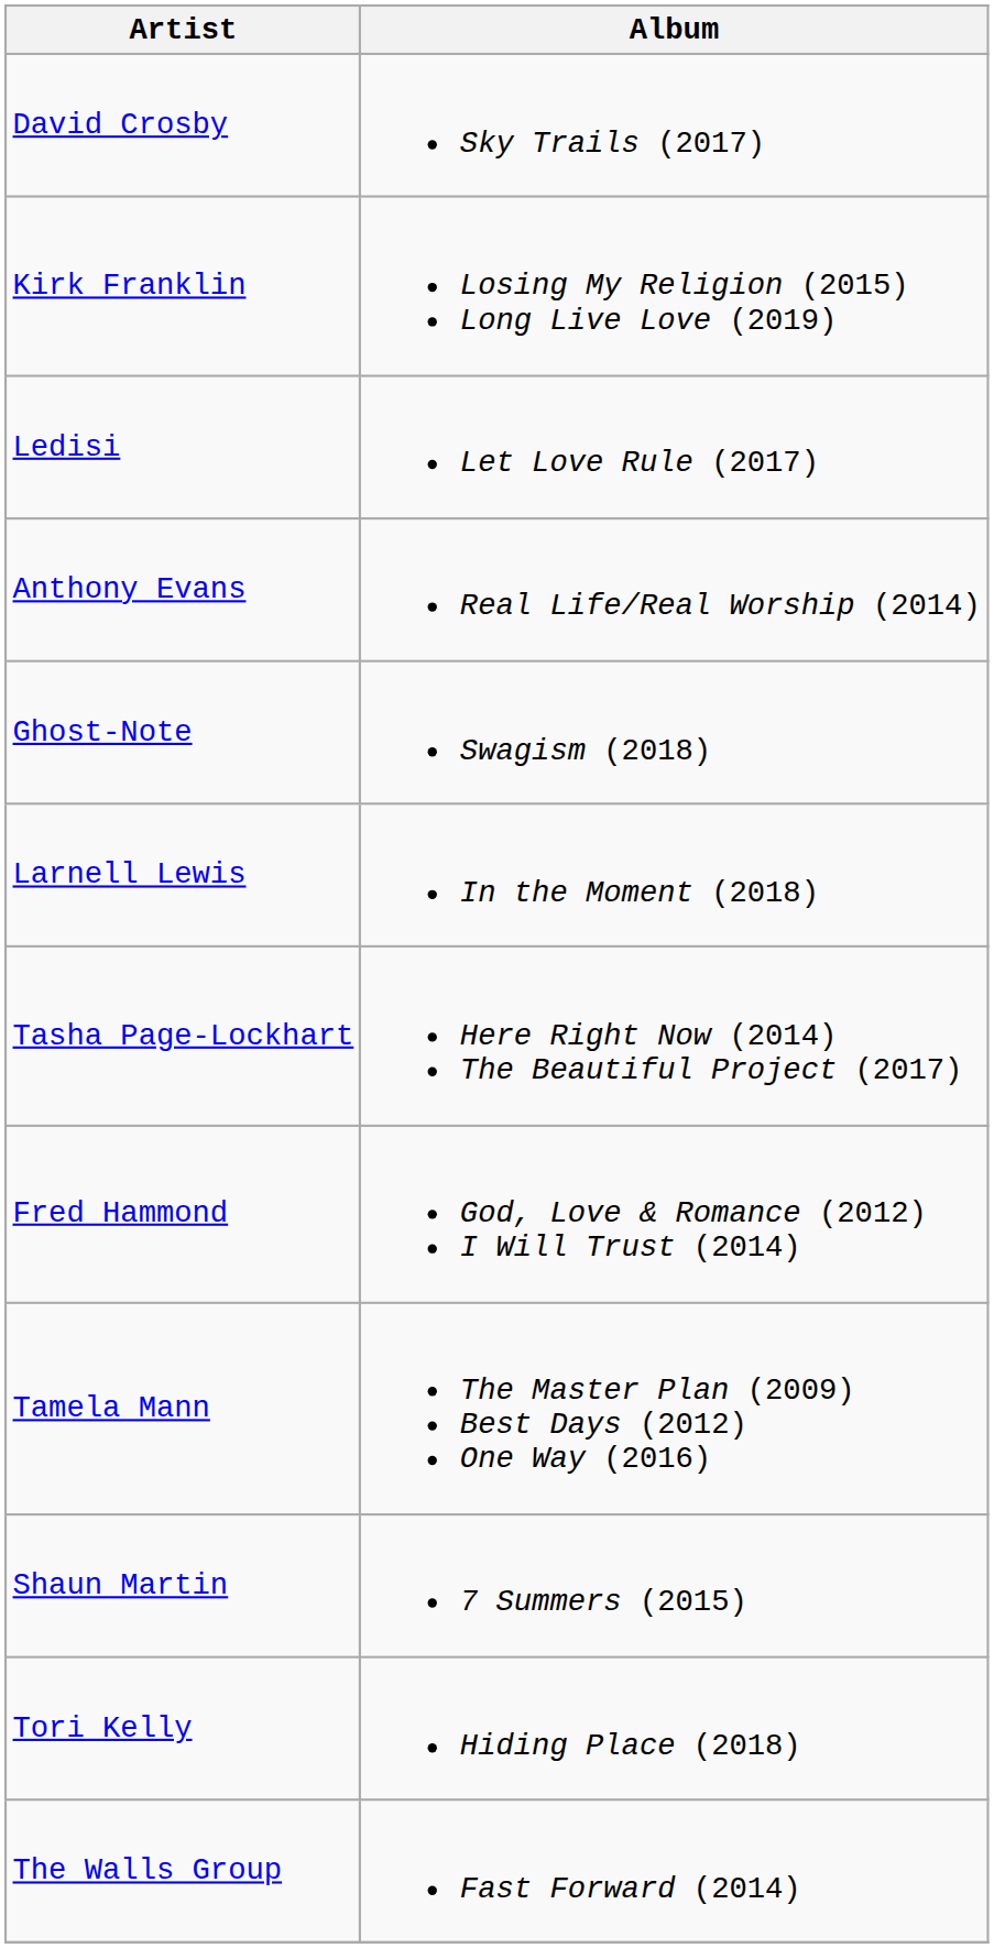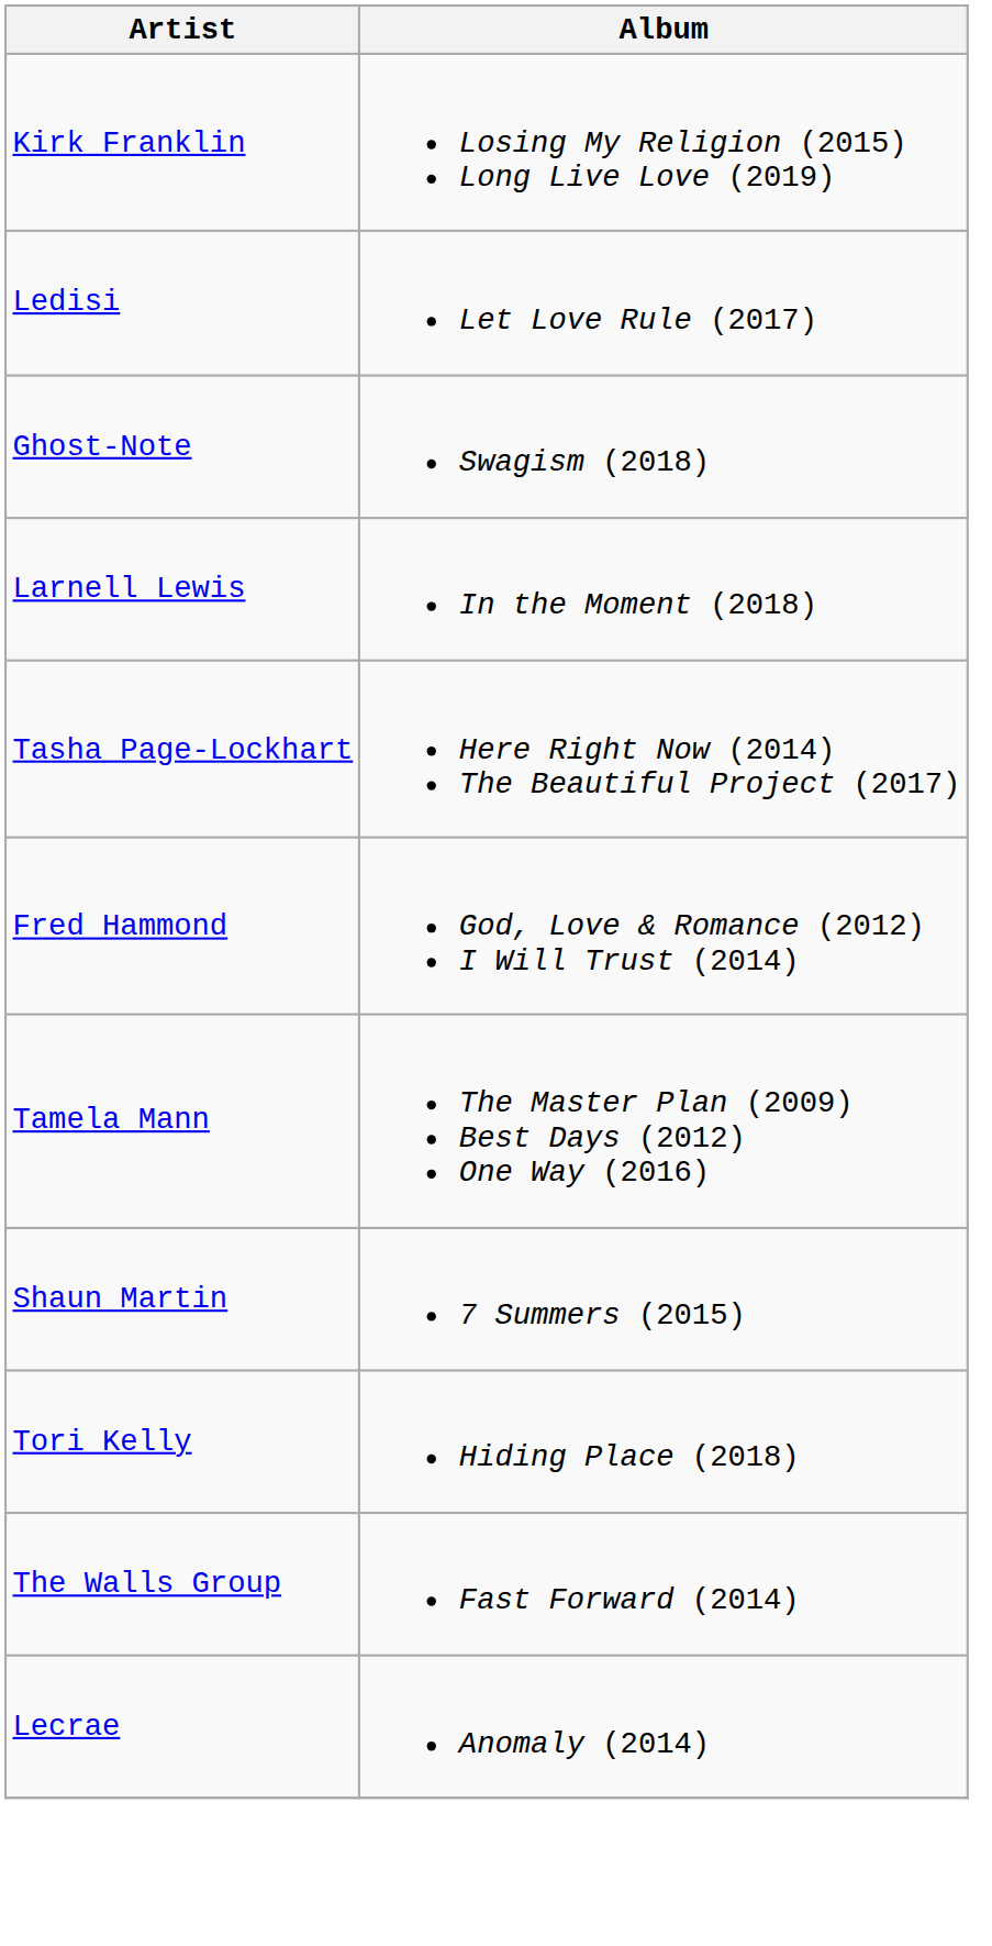- row: David Crosby | Sky Trails (2017)
- row: Anthony Evans | Real Life/Real Worship (2014)
+ row: Lecrae | Anomaly (2014)
